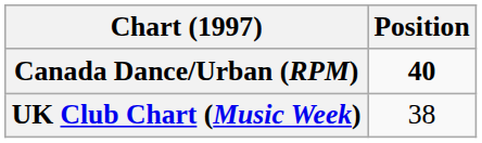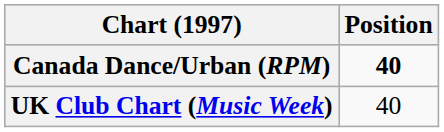UK Club Chart (Music Week) | Position: 38 -> 40
